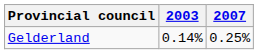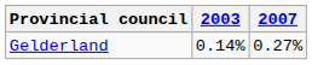Gelderland | 2007: 0.25% -> 0.27%
